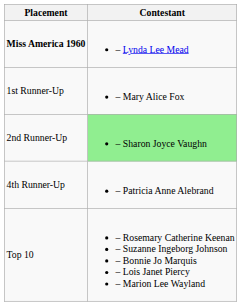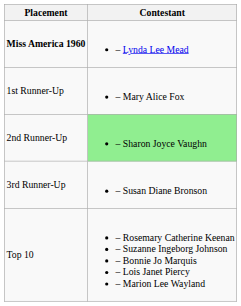+ row: 3rd Runner-Up | – Susan Diane Bronson
- row: 4th Runner-Up | – Patricia Anne Alebrand
